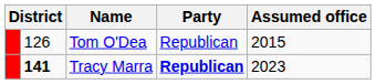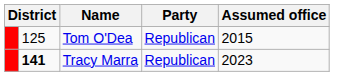Tom O'Dea | column 2: 126 -> 125
Tracy Marra | Party: bold -> normal
